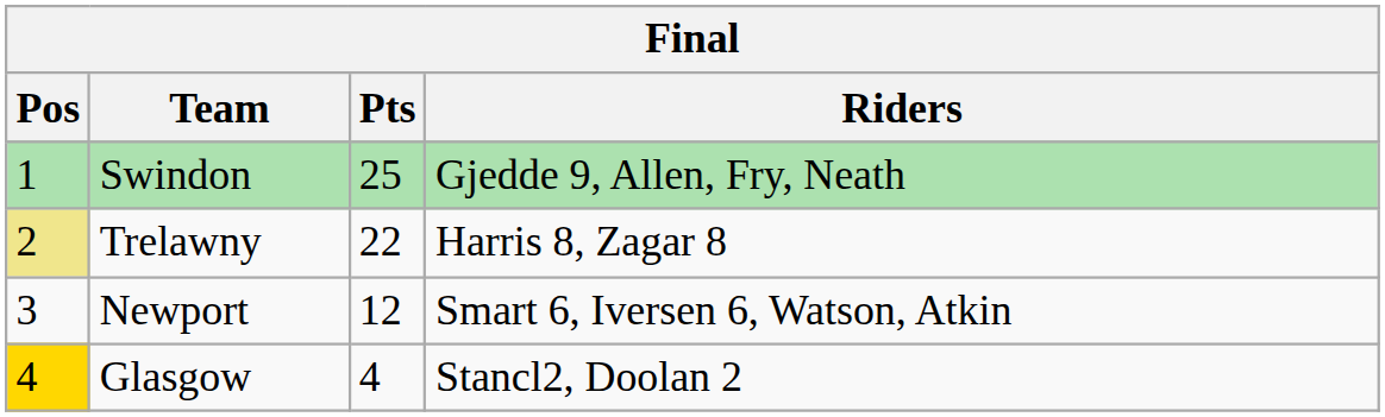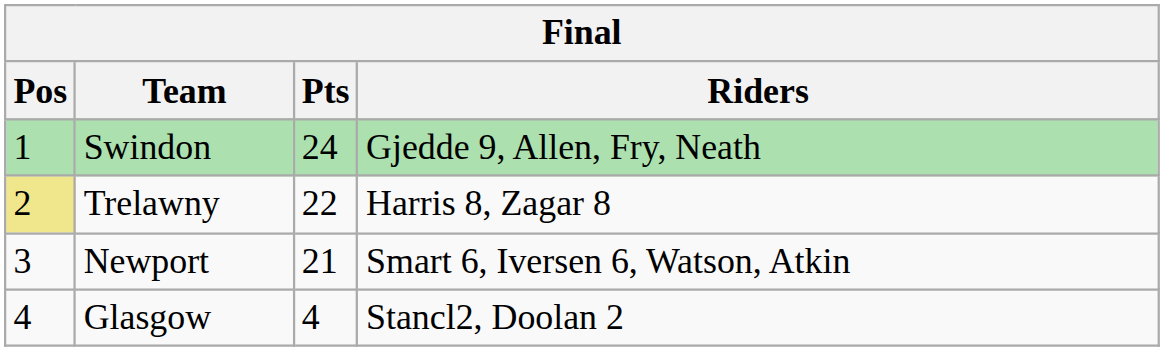Swindon | Pts: 25 -> 24
Newport | Pts: 12 -> 21
Glasgow | Pos: gold background -> no background
